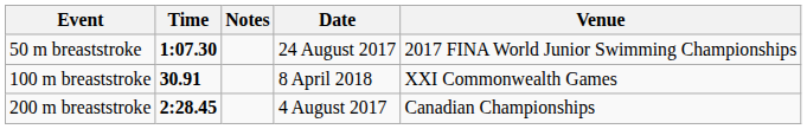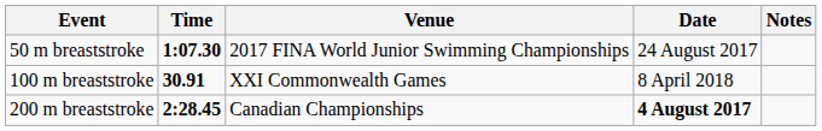columns swapped: Venue <-> Notes
200 m breaststroke | Date: normal -> bold
